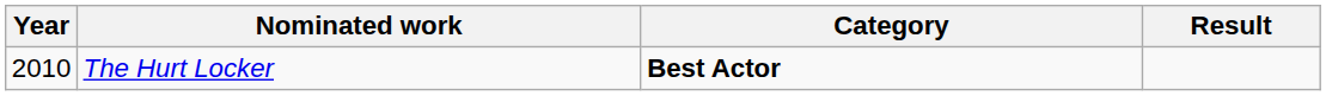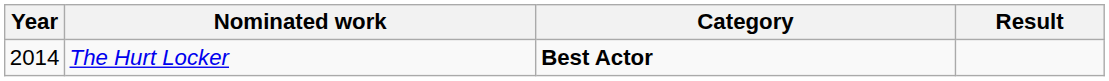The Hurt Locker | Year: 2010 -> 2014
